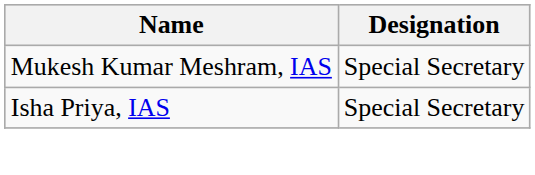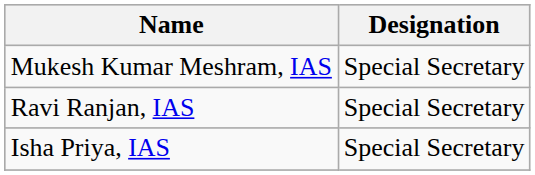+ row: Ravi Ranjan, IAS | Special Secretary
